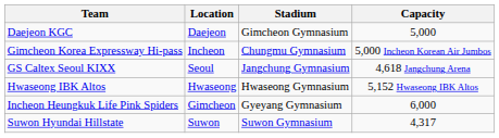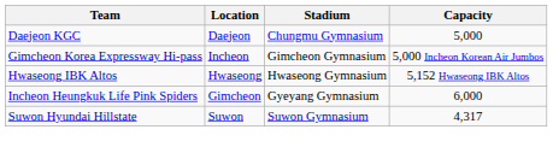Daejeon KGC | Stadium: Gimcheon Gymnasium -> Chungmu Gymnasium
Gimcheon Korea Expressway Hi-pass | Stadium: Chungmu Gymnasium -> Gimcheon Gymnasium
- row: GS Caltex Seoul KIXX | Seoul | Jangchung Gymnasium | 4,618 Jangchung Arena
